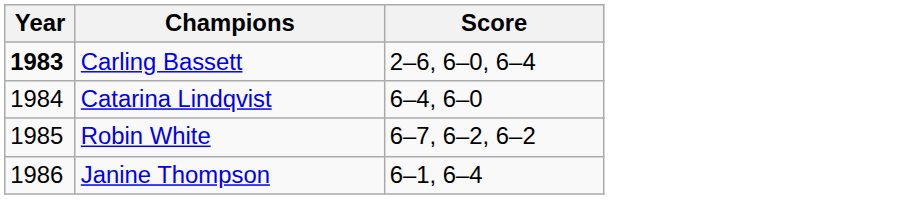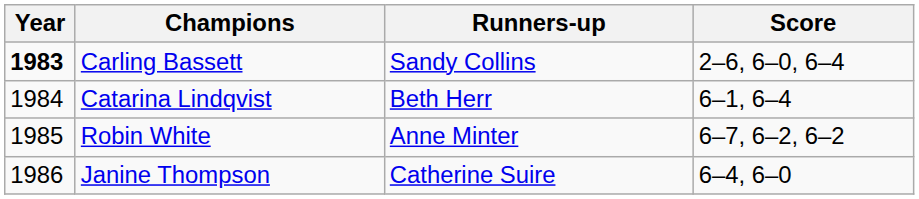+ column: Runners-up | Sandy Collins | Beth Herr | Anne Minter | Catherine Suire
Catarina Lindqvist | Score: 6–4, 6–0 -> 6–1, 6–4
Janine Thompson | Score: 6–1, 6–4 -> 6–4, 6–0
